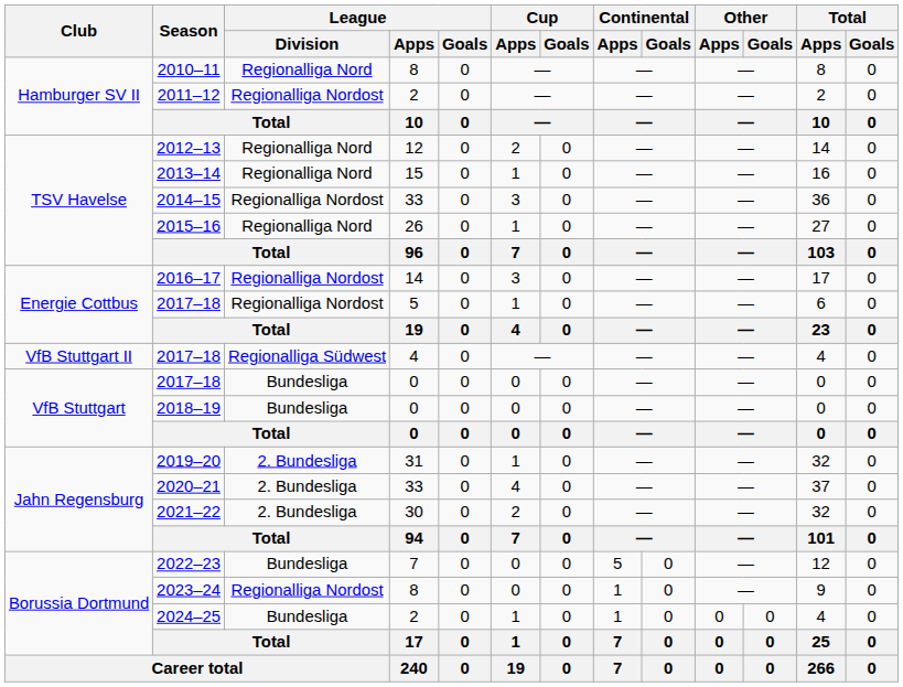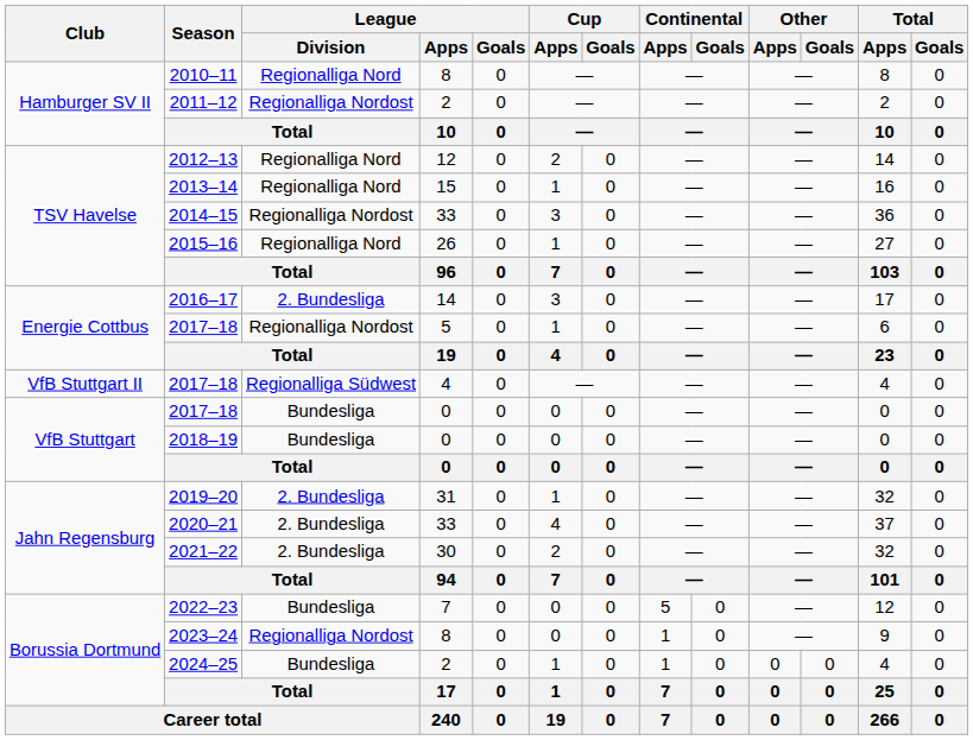2016–17 | League / Division: Regionalliga Nordost -> 2. Bundesliga
